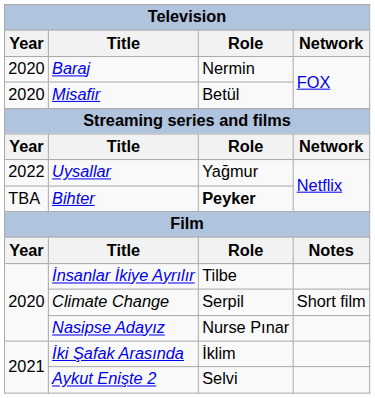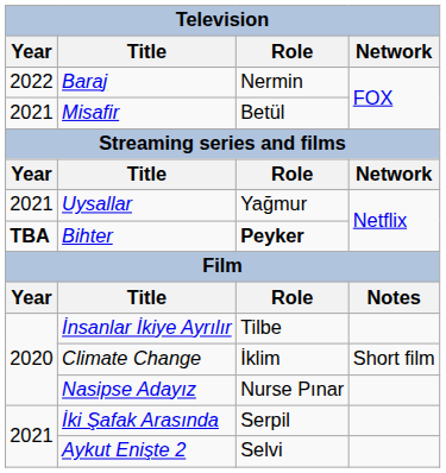Baraj | Year: 2020 -> 2022
Misafir | Year: 2020 -> 2021
Uysallar | Year: 2022 -> 2021
Bihter | Year: normal -> bold
Climate Change | Role: Serpil -> İklim
İki Şafak Arasında | Role: İklim -> Serpil
